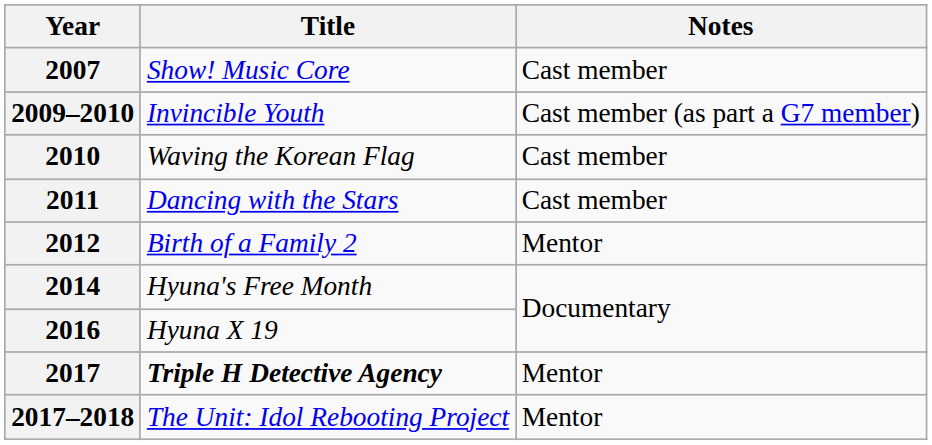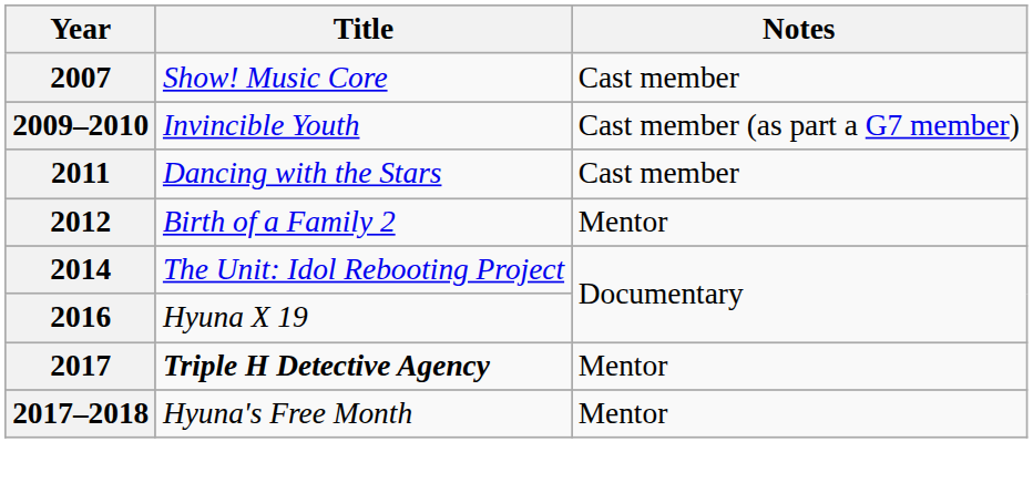- row: 2010 | Waving the Korean Flag | Cast member
2014 | Title: Hyuna's Free Month -> The Unit: Idol Rebooting Project
2017–2018 | Title: The Unit: Idol Rebooting Project -> Hyuna's Free Month
